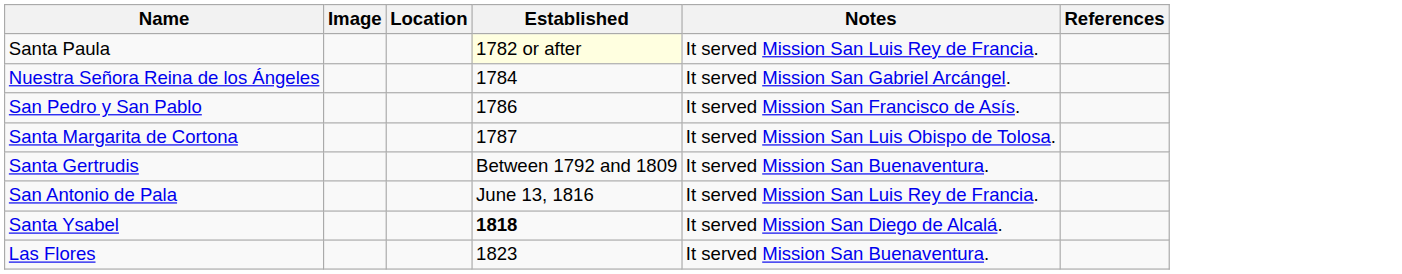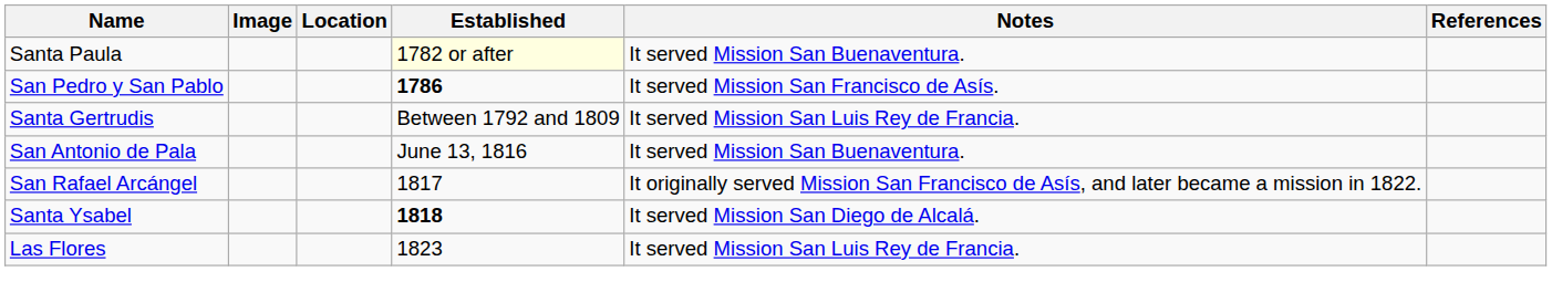Santa Paula | Notes: It served Mission San Luis Rey de Francia. -> It served Mission San Buenaventura.
- row: Nuestra Señora Reina de los Ángeles | 1784 | It served Mission San Gabriel Arcángel.
San Pedro y San Pablo | Established: normal -> bold
- row: Santa Margarita de Cortona | 1787 | It served Mission San Luis Obispo de Tolosa.
Santa Gertrudis | Notes: It served Mission San Buenaventura. -> It served Mission San Luis Rey de Francia.
San Antonio de Pala | Notes: It served Mission San Luis Rey de Francia. -> It served Mission San Buenaventura.
+ row: San Rafael Arcángel | 1817 | It originally served Mission San Francisco de Asís, and later became a mission in 1822.
Las Flores | Notes: It served Mission San Buenaventura. -> It served Mission San Luis Rey de Francia.
